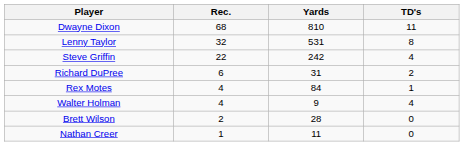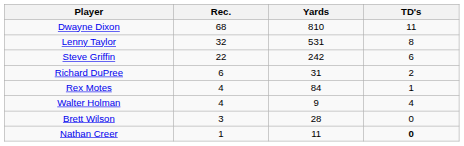Steve Griffin | TD's: 4 -> 6
Brett Wilson | Rec.: 2 -> 3
Nathan Creer | TD's: normal -> bold
